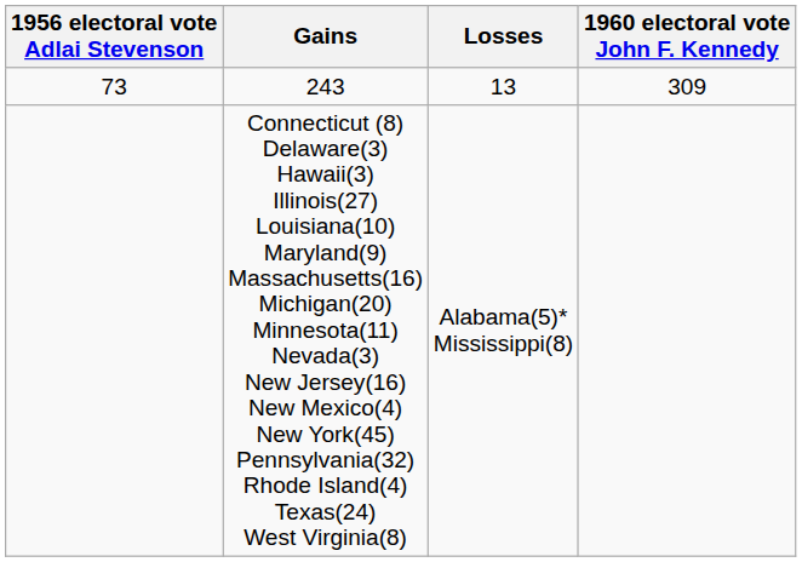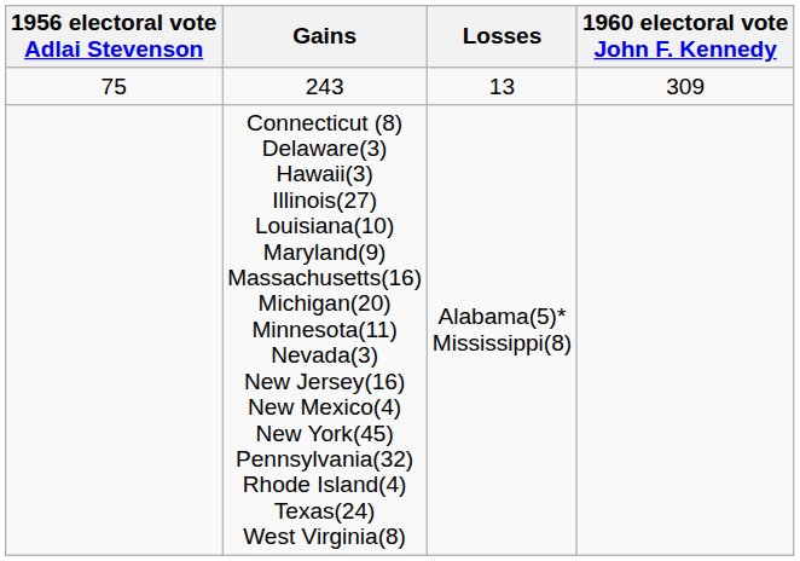243 | 1956 electoral vote Adlai Stevenson: 73 -> 75
